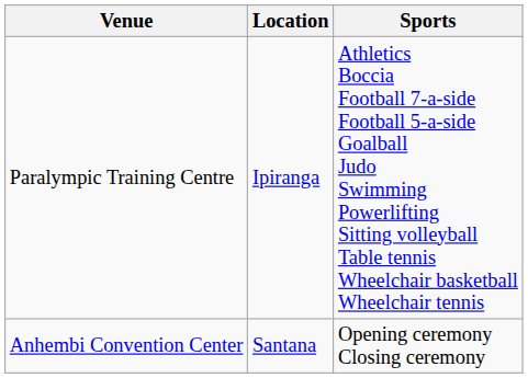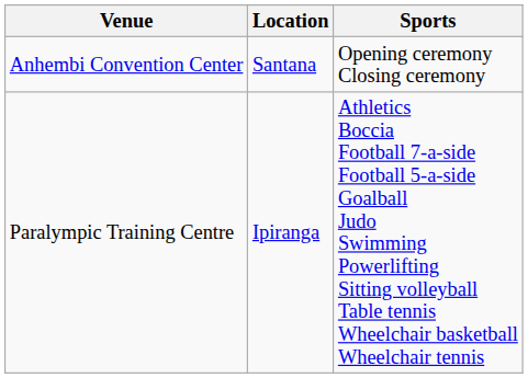rows swapped: Anhembi Convention Center <-> Paralympic Training Centre
